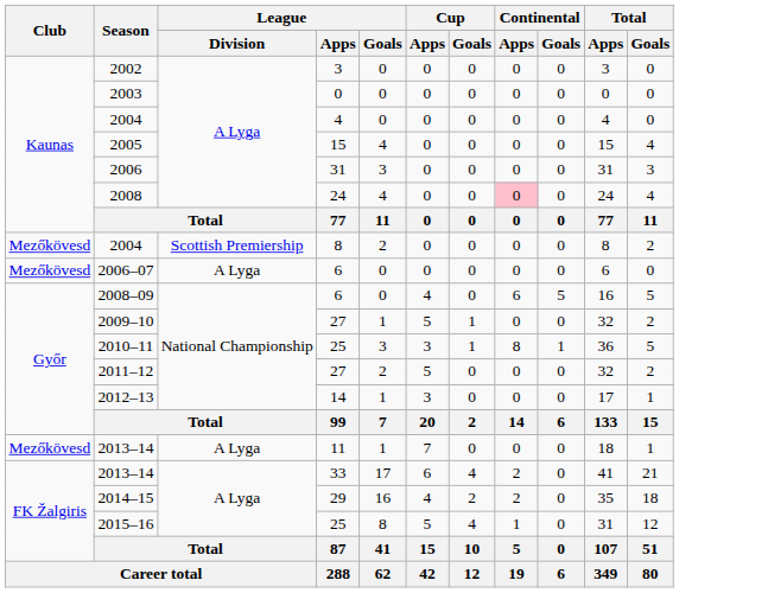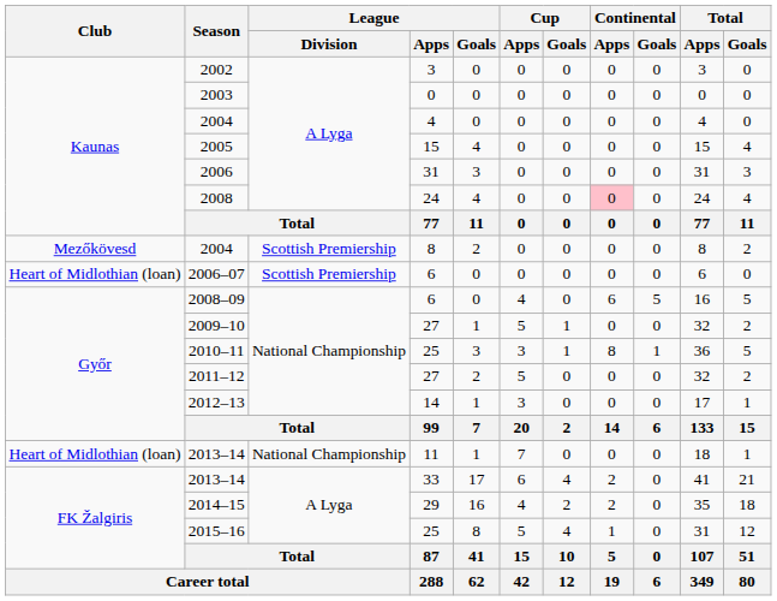2006–07 | Club: Mezőkövesd -> Heart of Midlothian (loan)
2006–07 | League / Division: A Lyga -> Scottish Premiership
2013–14 / 11 | Club: Mezőkövesd -> Heart of Midlothian (loan)
2013–14 / 11 | League / Division: A Lyga -> National Championship
